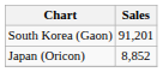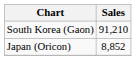South Korea (Gaon) | Sales: 91,201 -> 91,210
